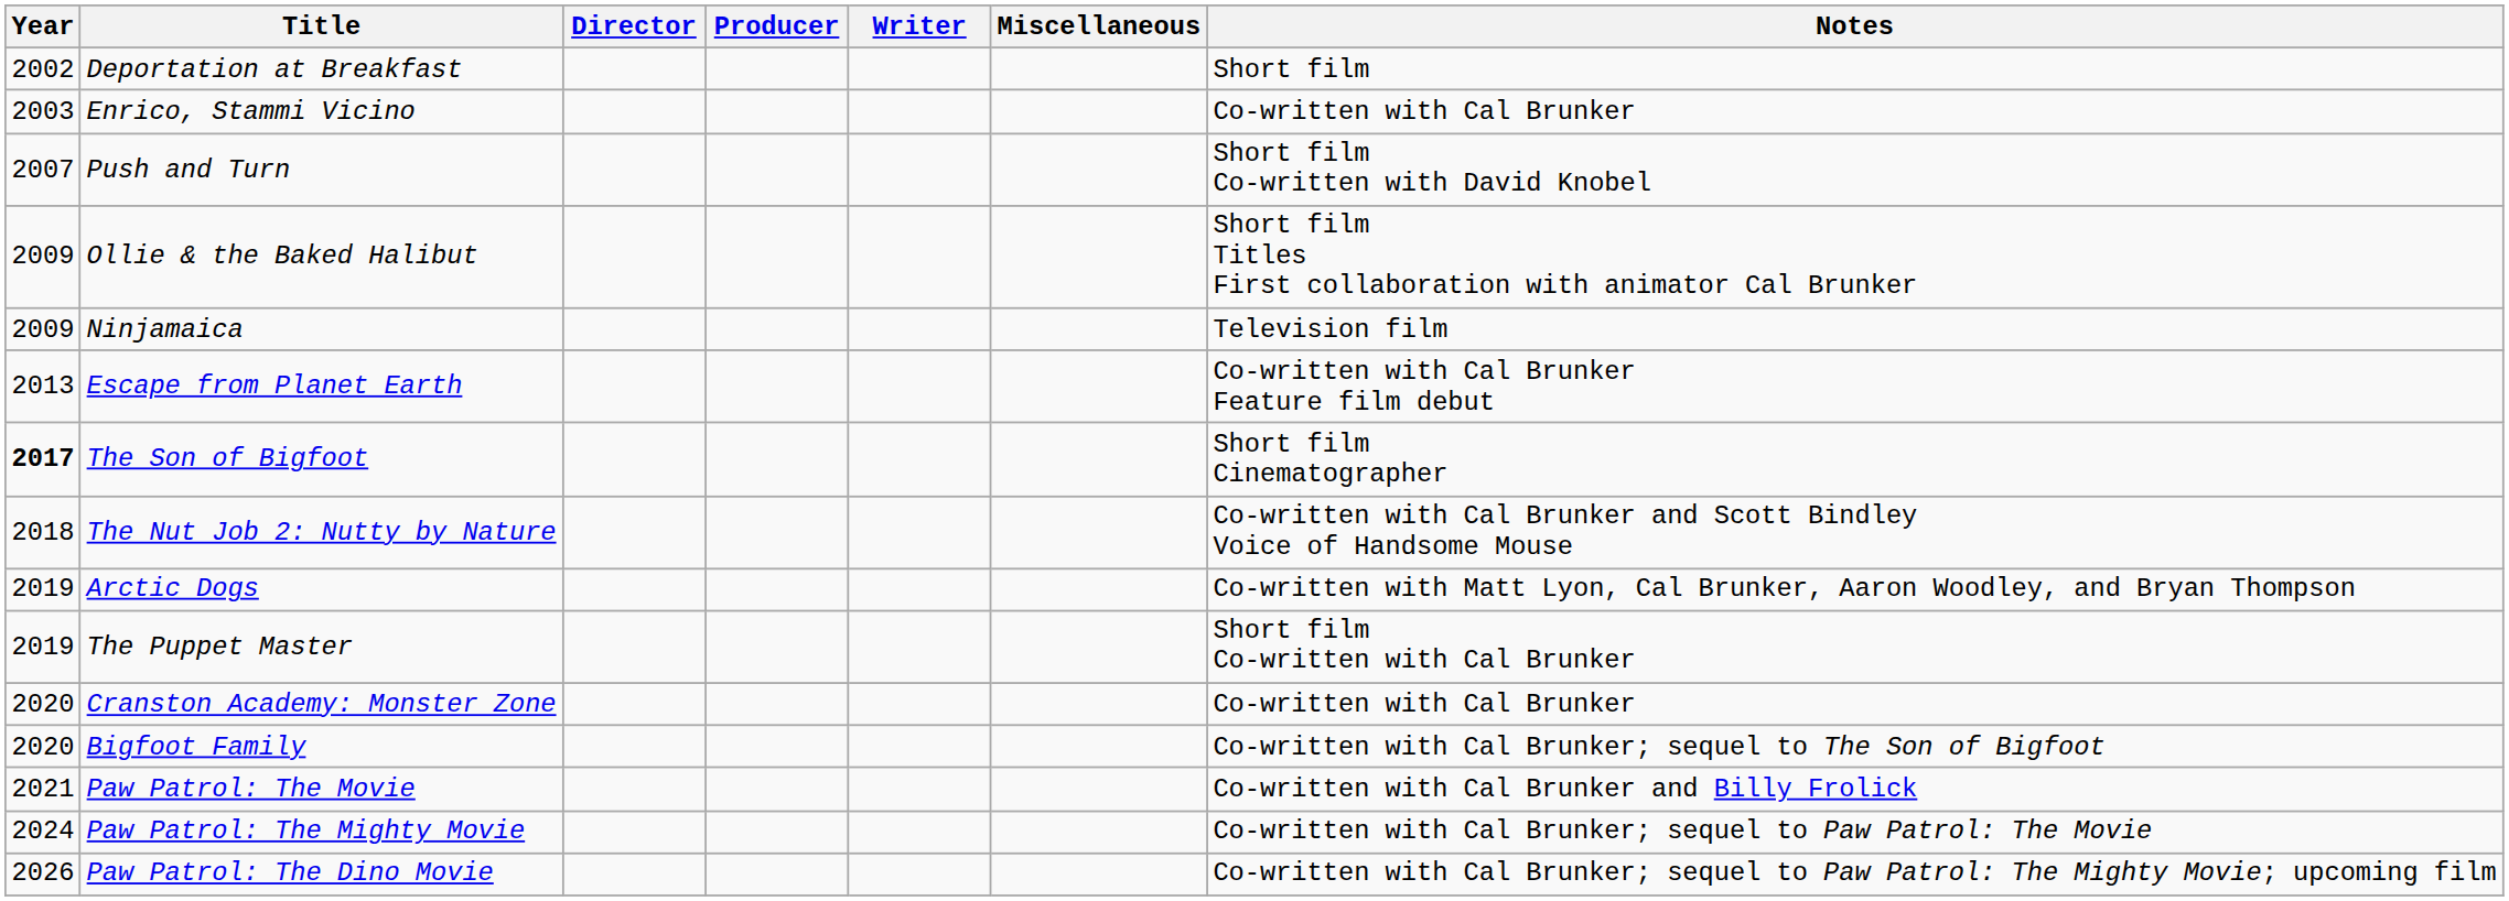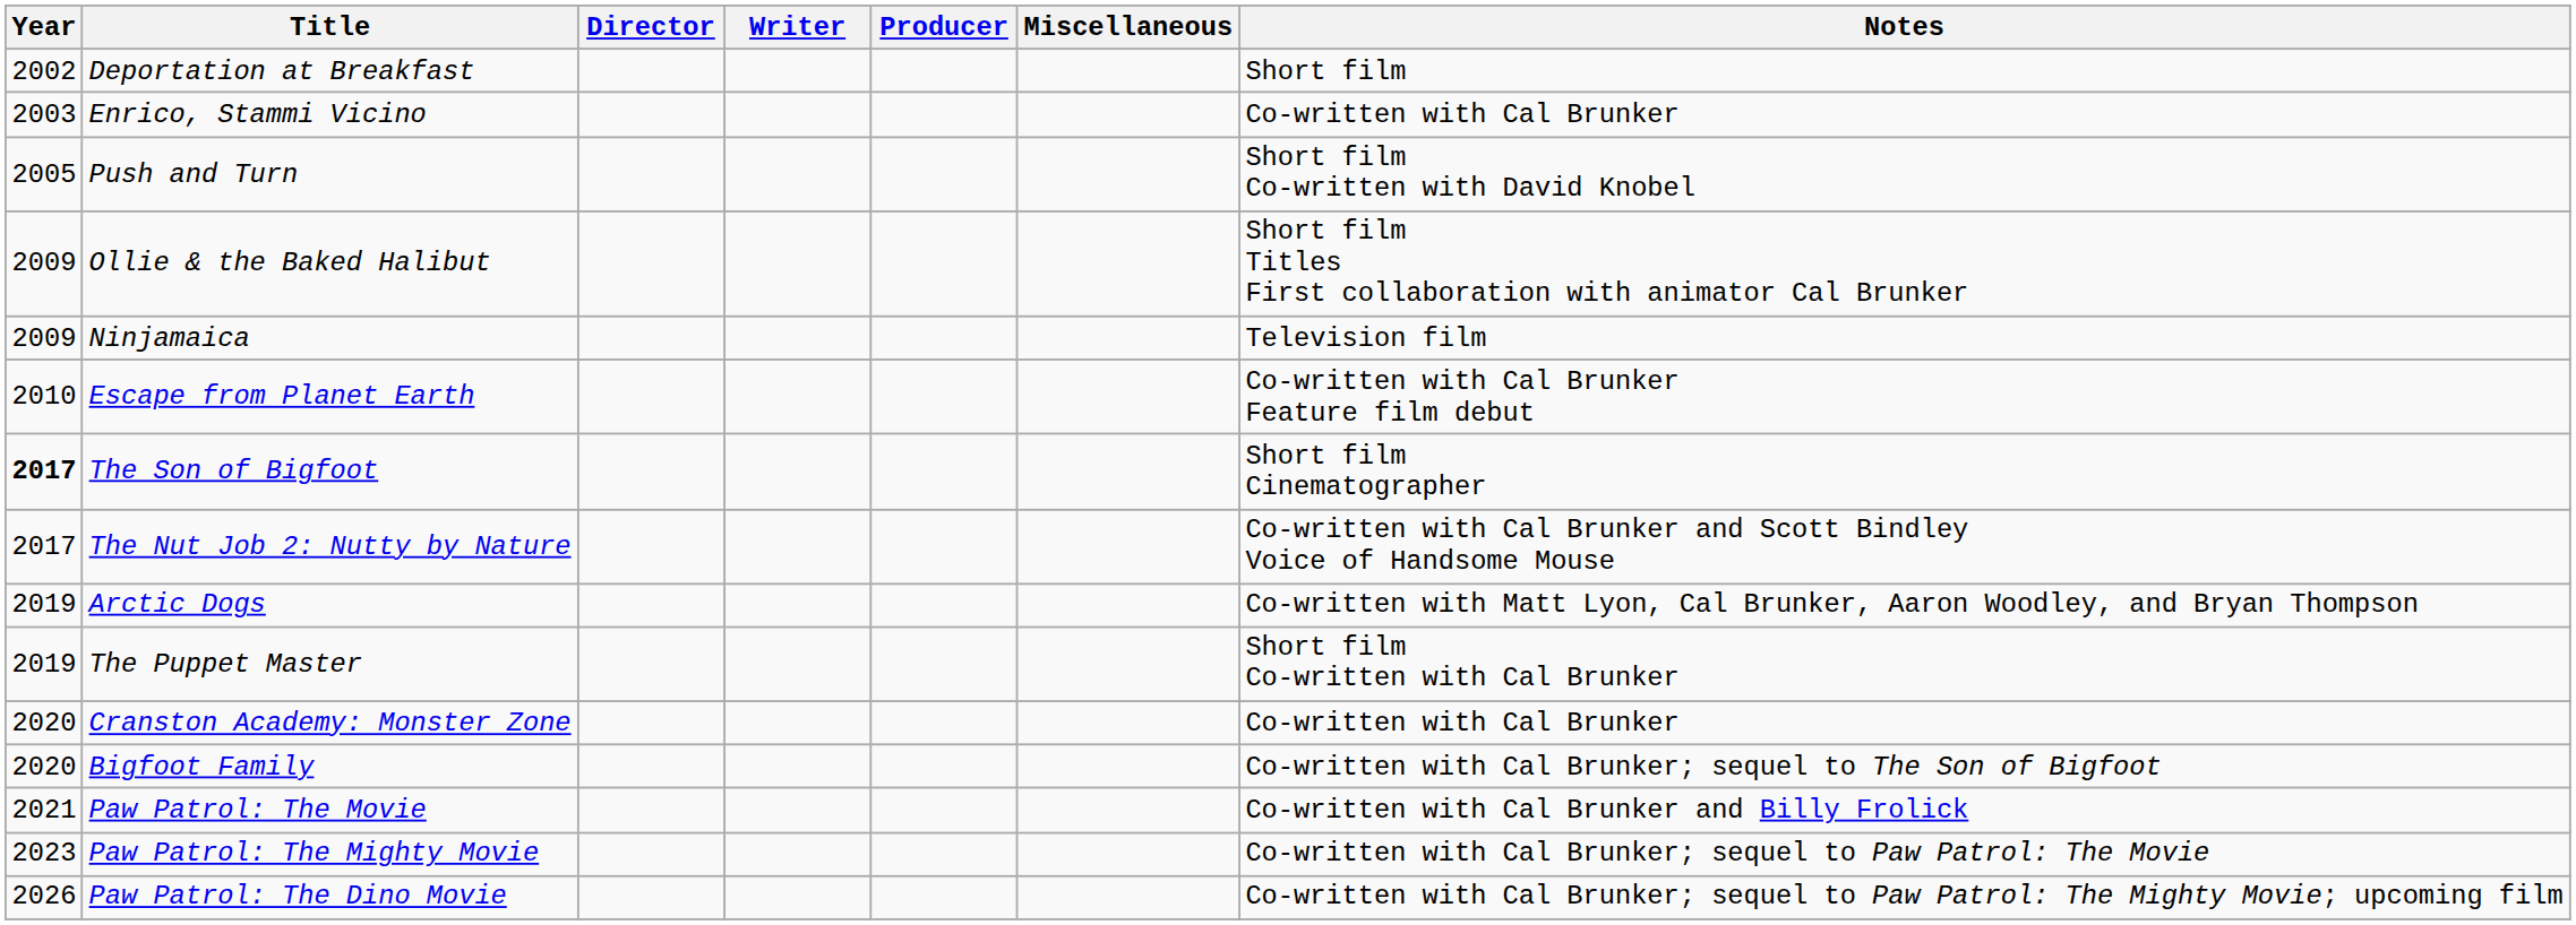columns swapped: Writer <-> Producer
Push and Turn | Year: 2007 -> 2005
Escape from Planet Earth | Year: 2013 -> 2010
The Nut Job 2: Nutty by Nature | Year: 2018 -> 2017
Paw Patrol: The Mighty Movie | Year: 2024 -> 2023
